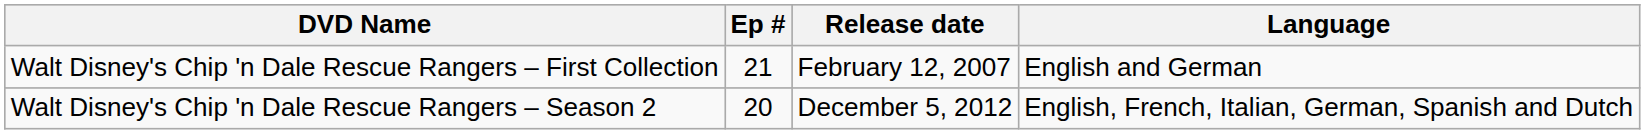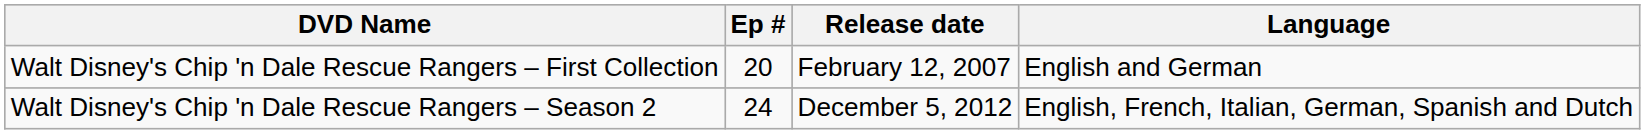Walt Disney's Chip 'n Dale Rescue Rangers – First Collection | Ep #: 21 -> 20
Walt Disney's Chip 'n Dale Rescue Rangers – Season 2 | Ep #: 20 -> 24
